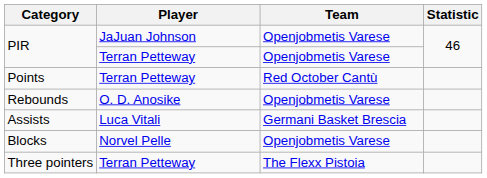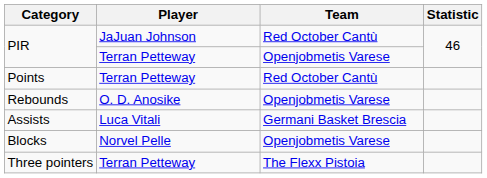PIR / JaJuan Johnson | Team: Openjobmetis Varese -> Red October Cantù
